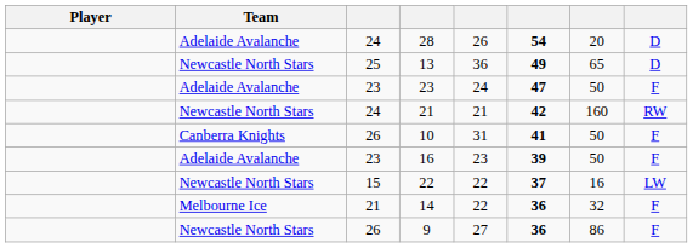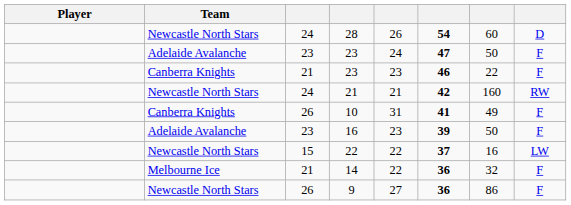28 | Team: Adelaide Avalanche -> Newcastle North Stars
28 | column 7: 20 -> 60
- row: Newcastle North Stars | 25 | 13 | 36 | 49 | 65 | D
+ row: Canberra Knights | 21 | 23 | 23 | 46 | 22 | F
10 | column 7: 50 -> 49
